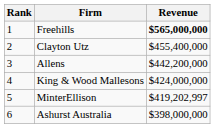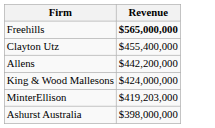- column: Rank | 1 | 2 | 3 | 4 | 5 | 6
MinterEllison | Revenue: $419,202,997 -> $419,203,000
